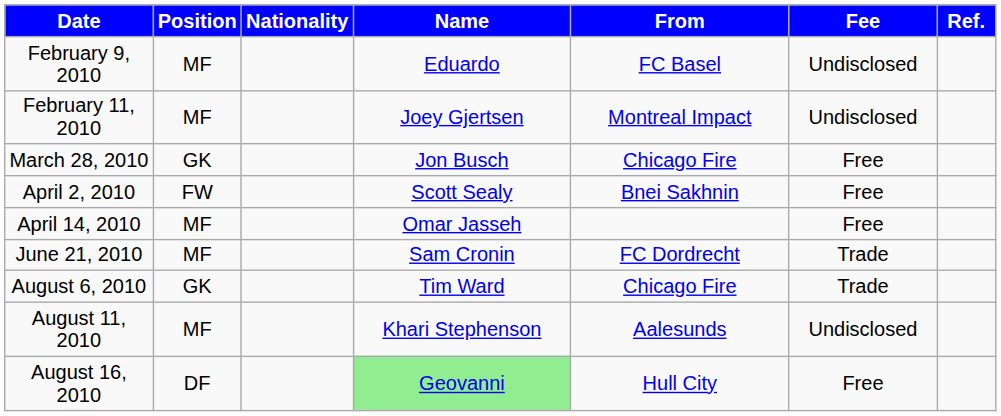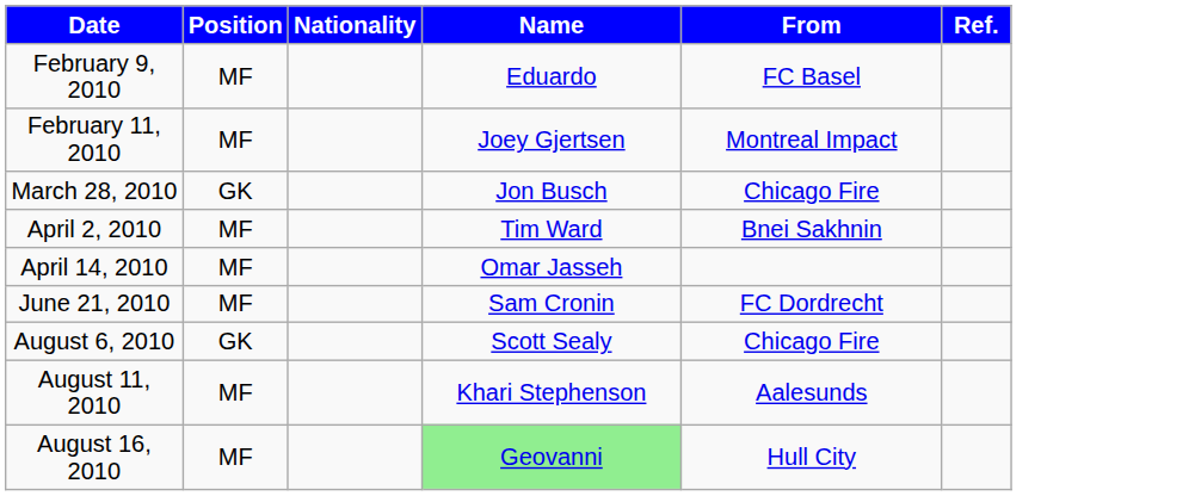- column: Fee | Undisclosed | Undisclosed | Free | Free | Free | Trade | Trade | Undisclosed | Free
April 2, 2010 | Position: FW -> MF
April 2, 2010 | Name: Scott Sealy -> Tim Ward
August 6, 2010 | Name: Tim Ward -> Scott Sealy
August 16, 2010 | Position: DF -> MF
